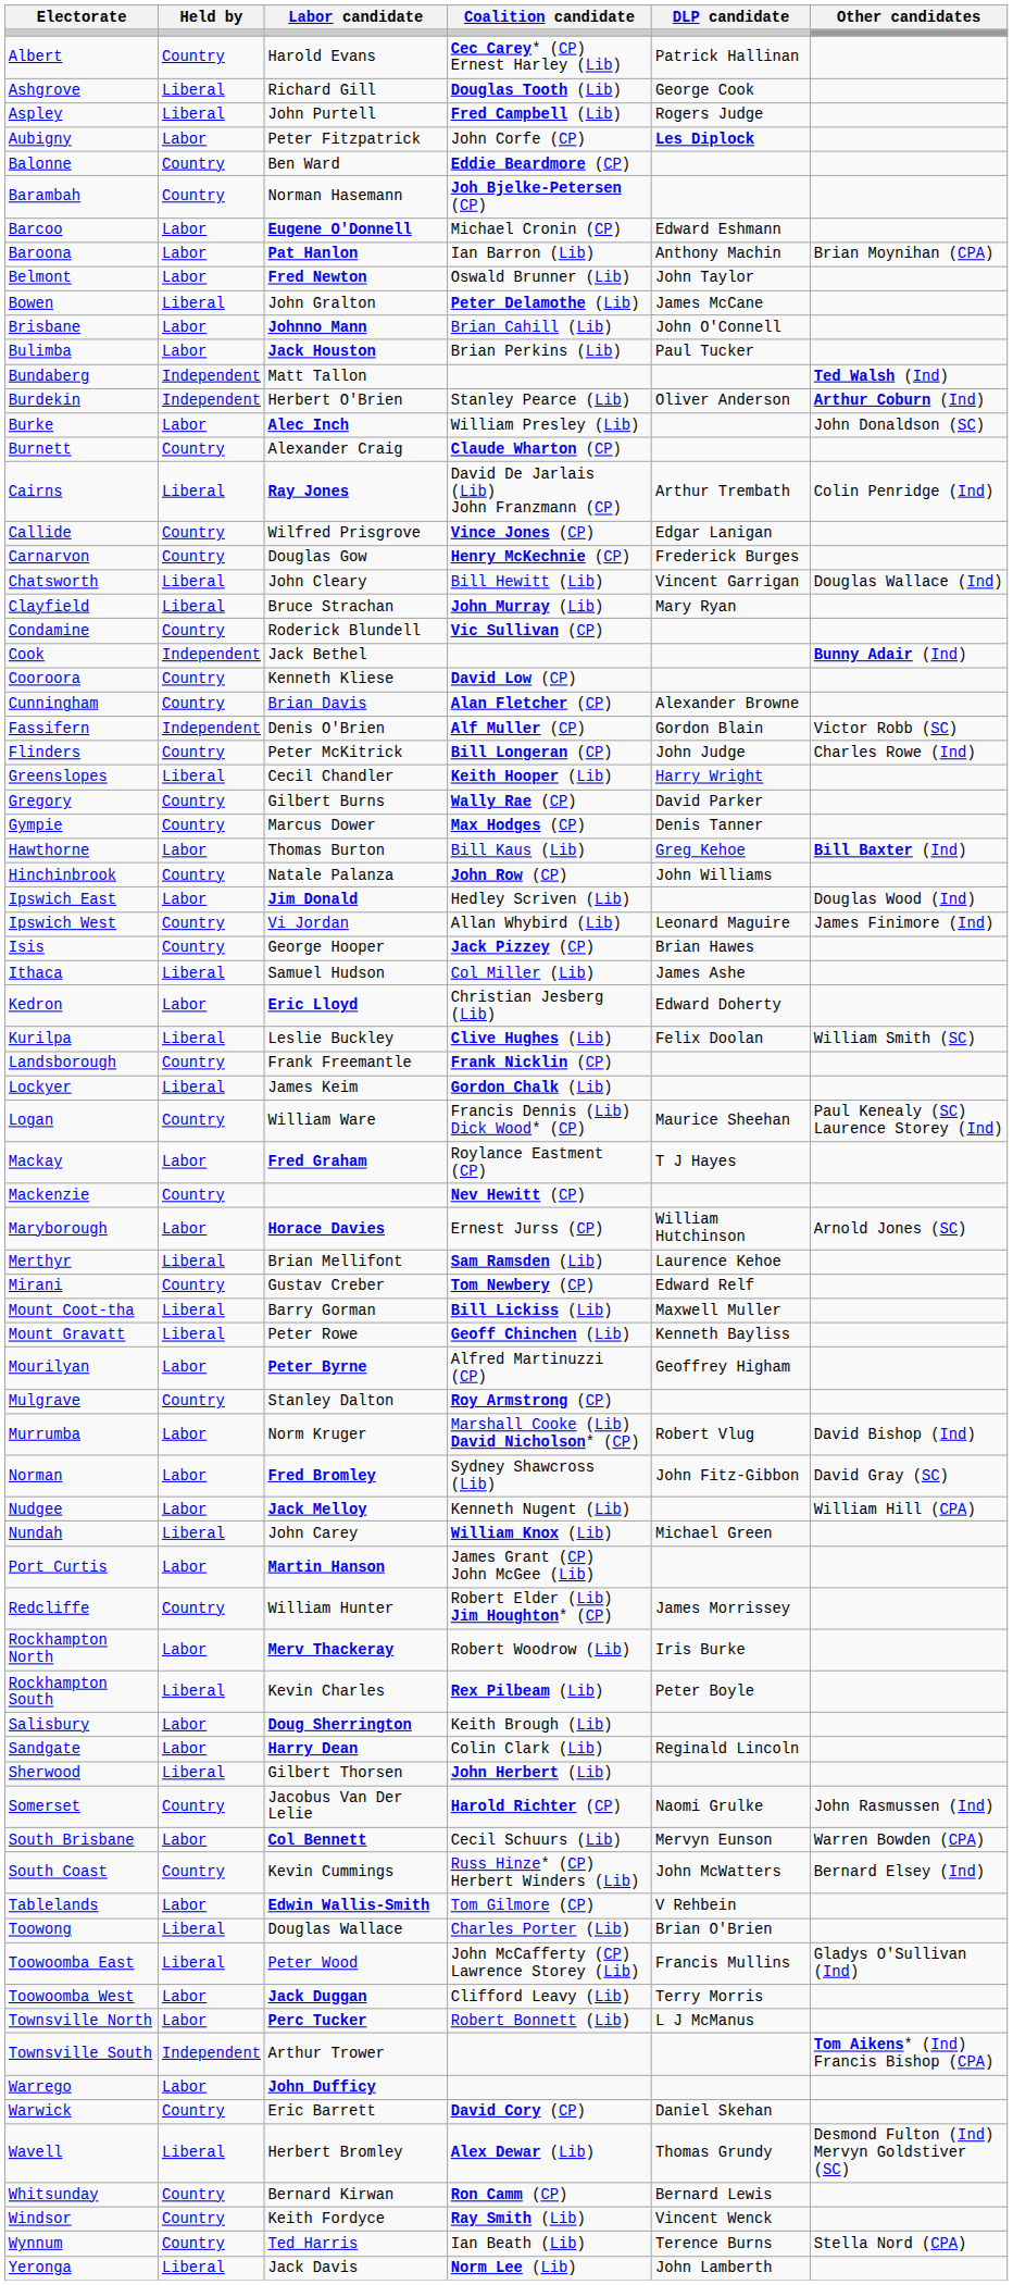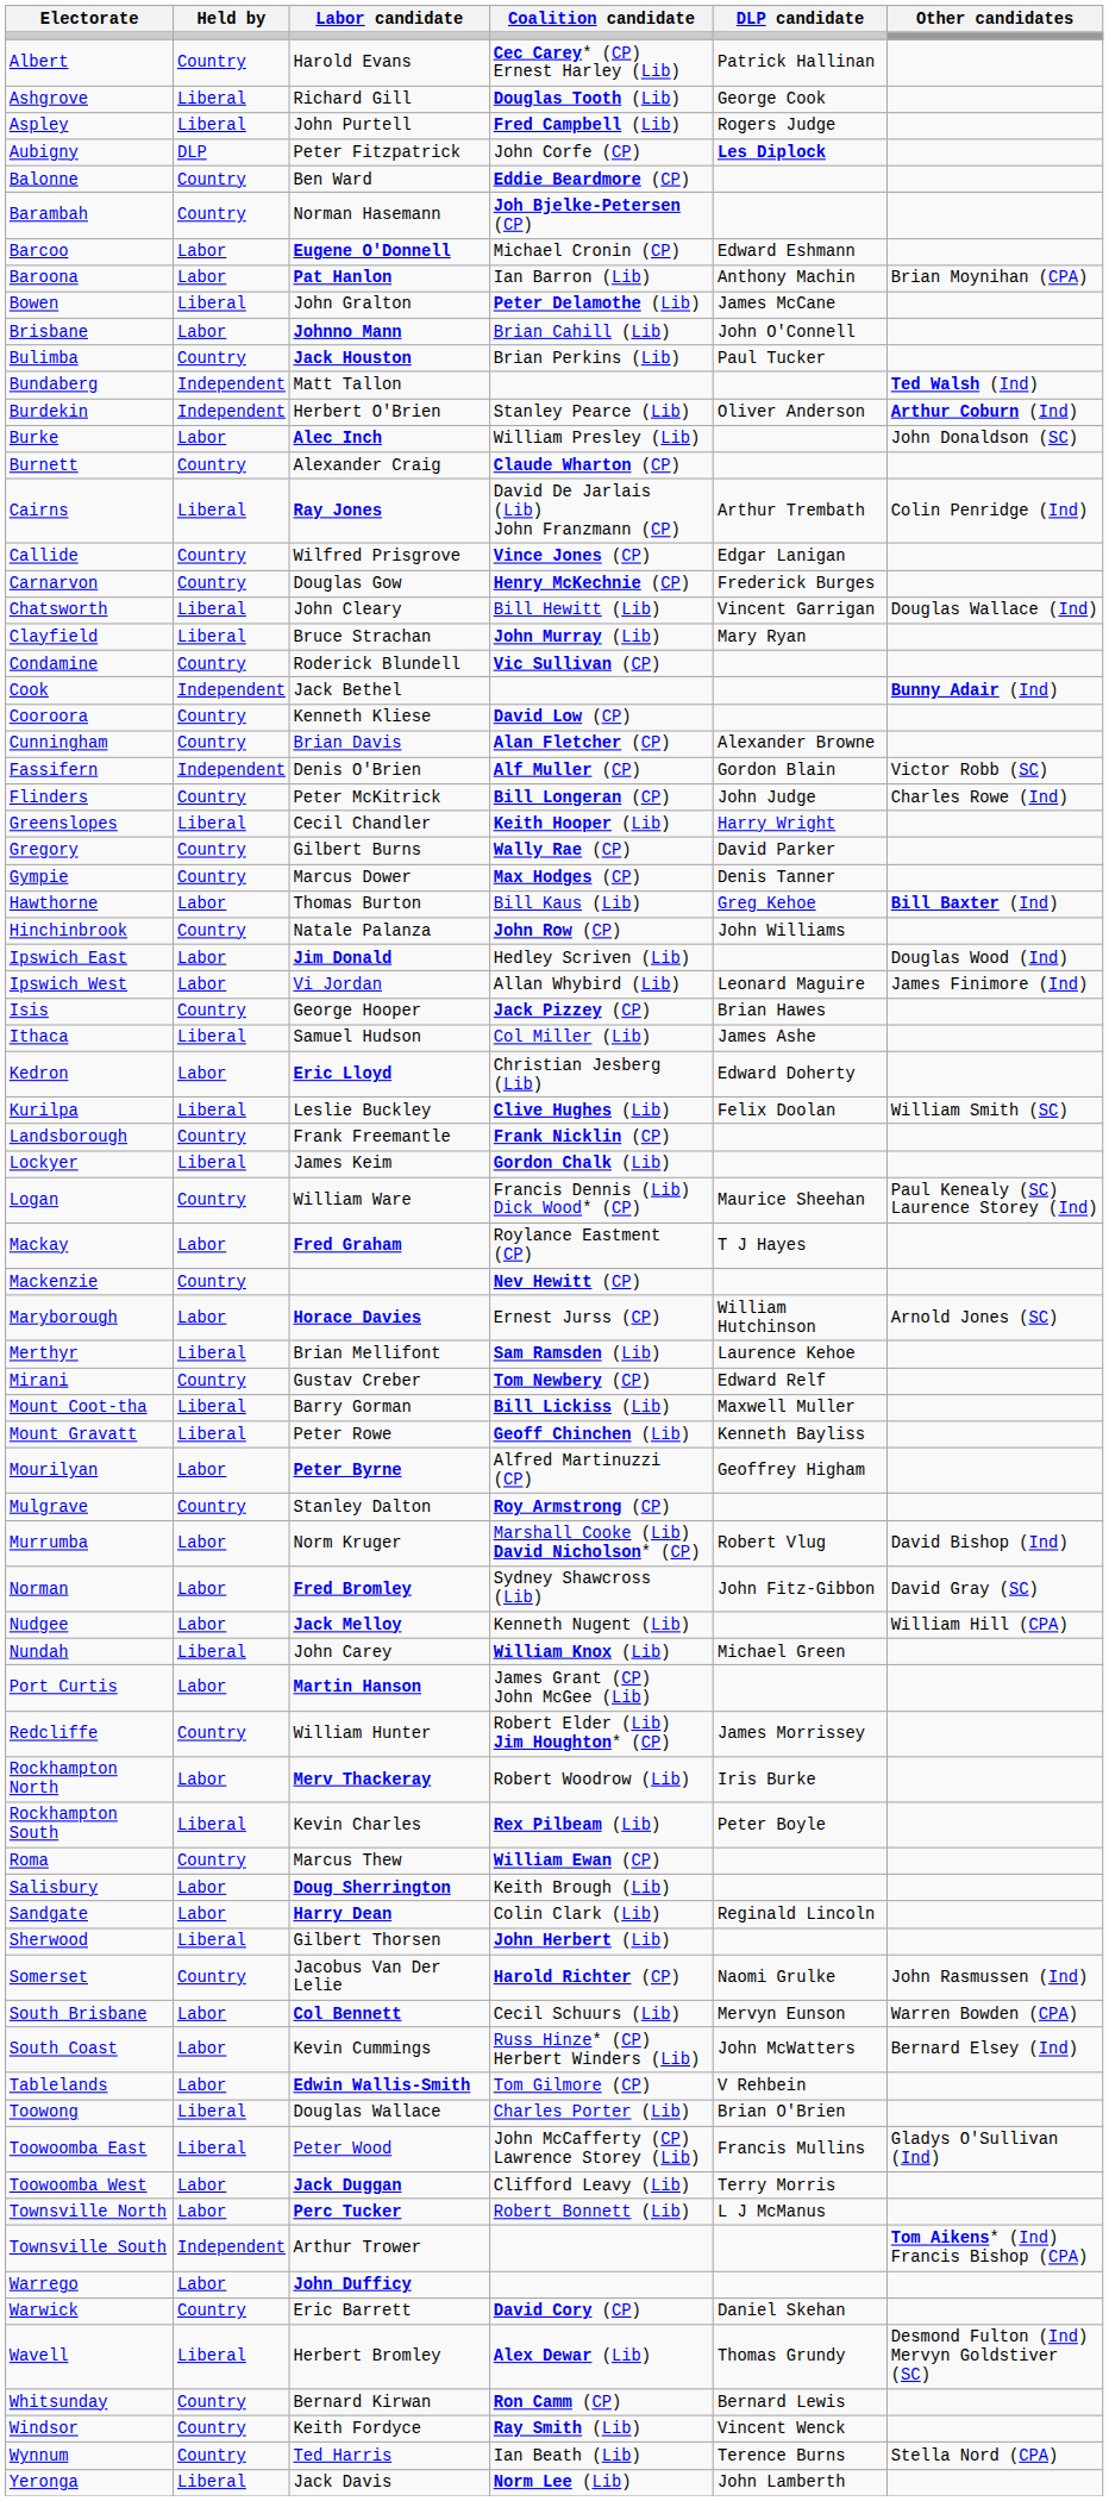Aubigny | Held by: Labor -> DLP
- row: Belmont | Labor | Fred Newton | Oswald Brunner (Lib) | John Taylor
Bulimba | Held by: Labor -> Country
Ipswich West | Held by: Country -> Labor
+ row: Roma | Country | Marcus Thew | William Ewan (CP)
South Coast | Held by: Country -> Labor
